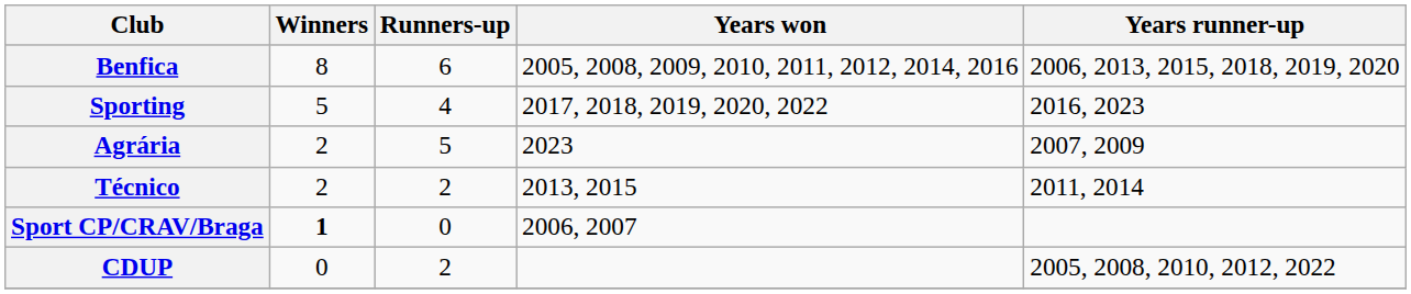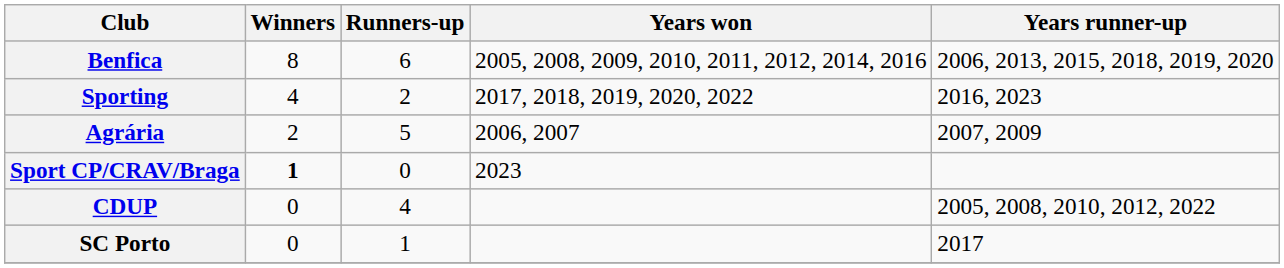Sporting | Winners: 5 -> 4
Sporting | Runners-up: 4 -> 2
Agrária | Years won: 2023 -> 2006, 2007
- row: Técnico | 2 | 2 | 2013, 2015 | 2011, 2014
Sport CP/CRAV/Braga | Years won: 2006, 2007 -> 2023
CDUP | Runners-up: 2 -> 4
+ row: SC Porto | 0 | 1 | 2017
